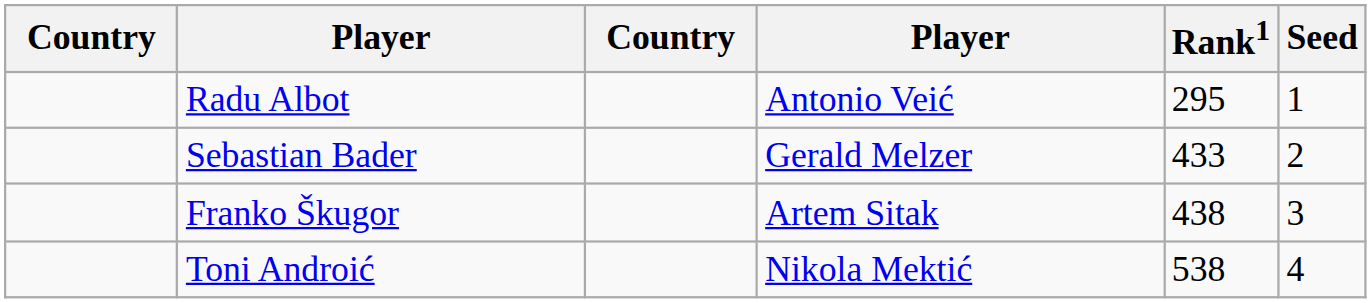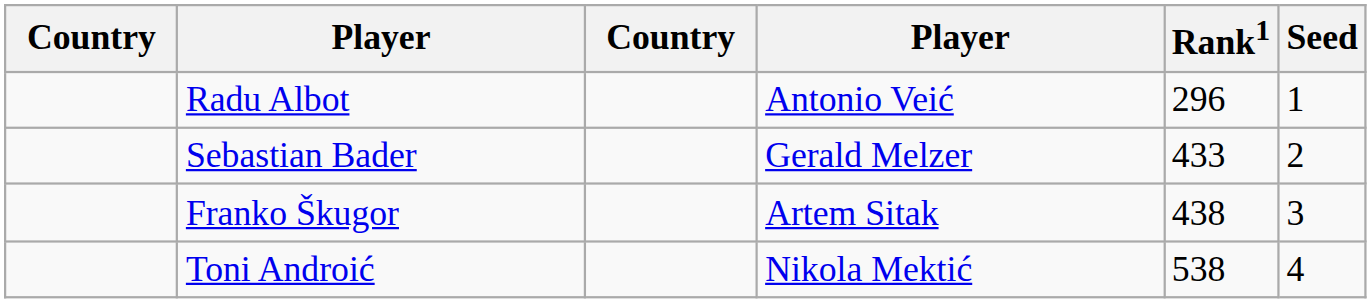Radu Albot | Rank1: 295 -> 296
